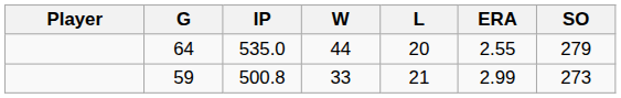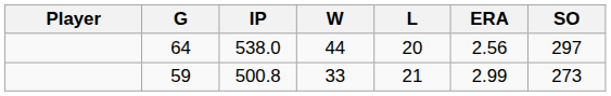64 | IP: 535.0 -> 538.0
64 | ERA: 2.55 -> 2.56
64 | SO: 279 -> 297
